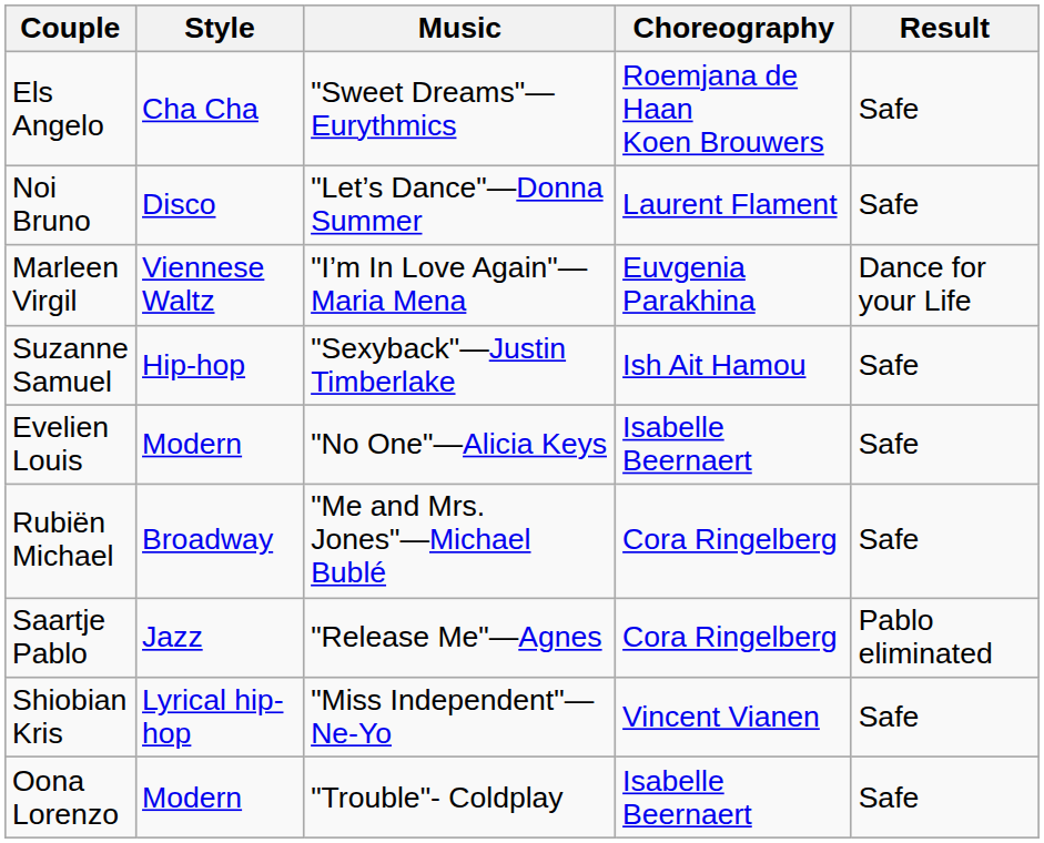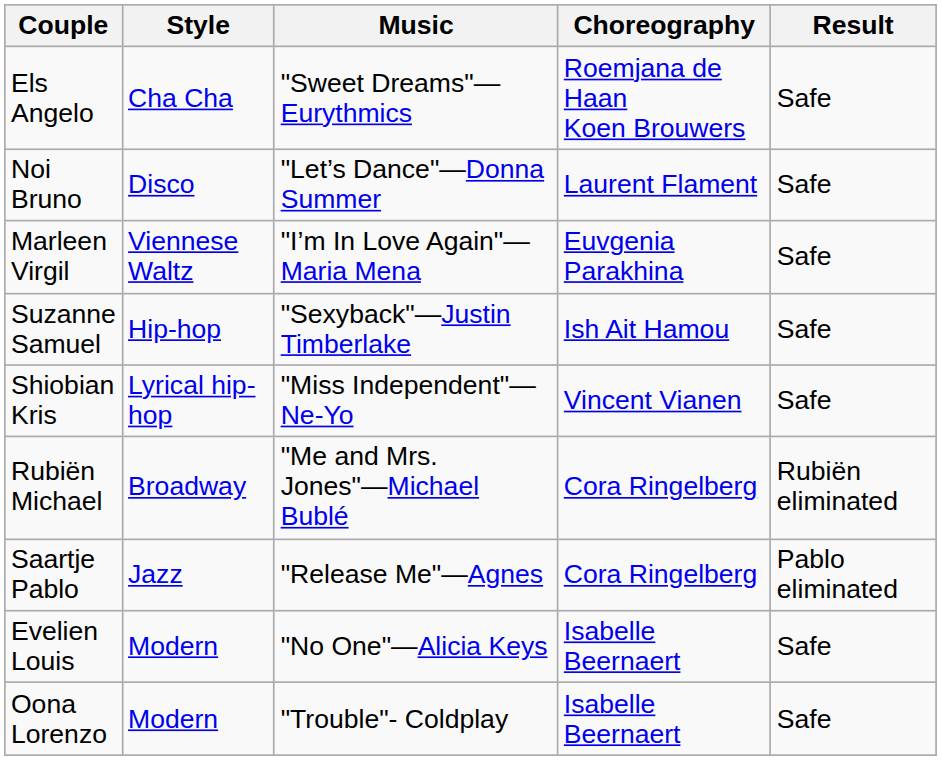Marleen Virgil | Result: Dance for your Life -> Safe
rows swapped: Evelien Louis <-> Shiobian Kris
Rubiën Michael | Result: Safe -> Rubiën eliminated
